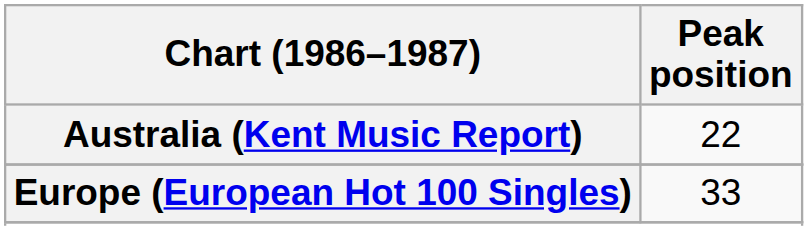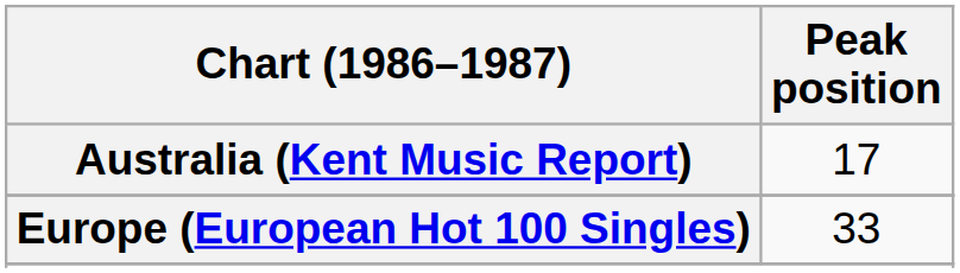Australia (Kent Music Report) | Peak position: 22 -> 17
